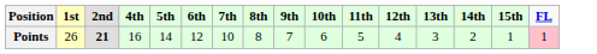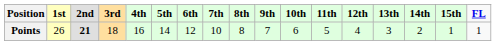+ column: 3rd | 18
Points | FL: pink background -> no background
